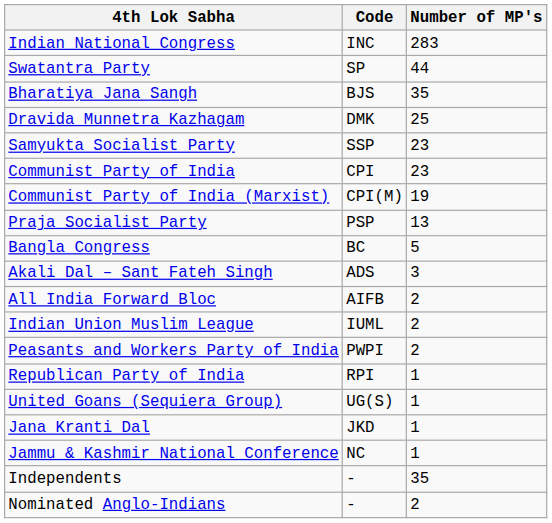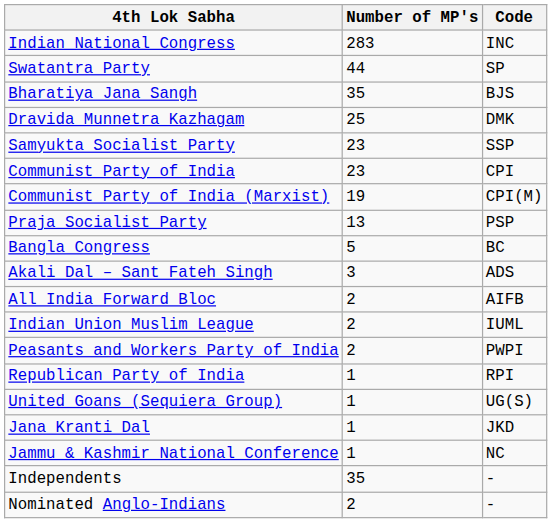columns swapped: Code <-> Number of MP's
